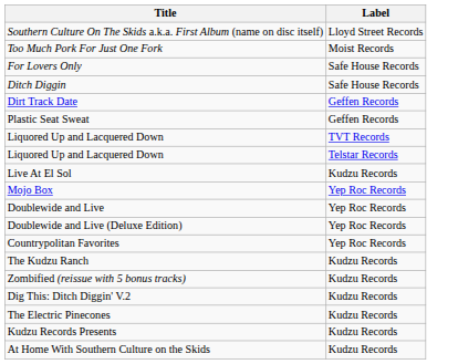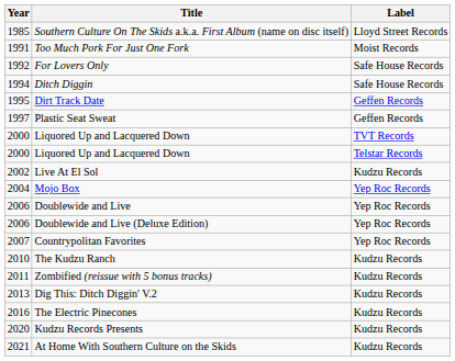+ column: Year | 1985 | 1991 | 1992 | 1994 | 1995 | 1997 | 2000 | 2000 | 2002 | 2004 | 2006 | 2006 | 2007 | 2010 | 2011 | 2013 | 2016 | 2020 | 2021
